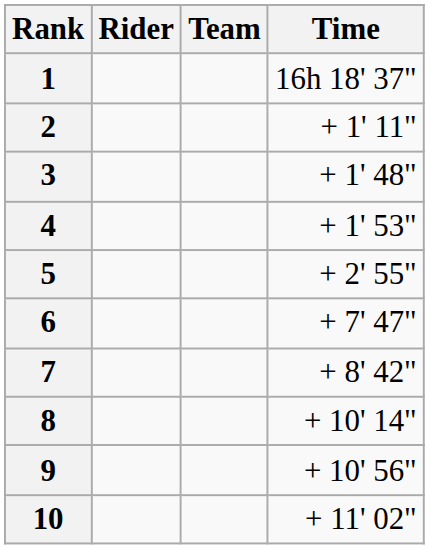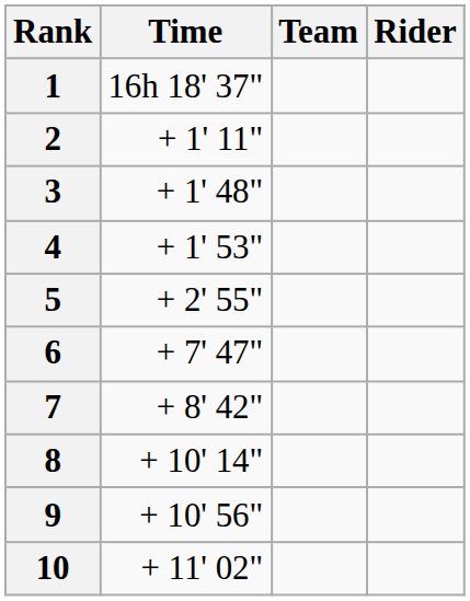columns swapped: Rider <-> Time
